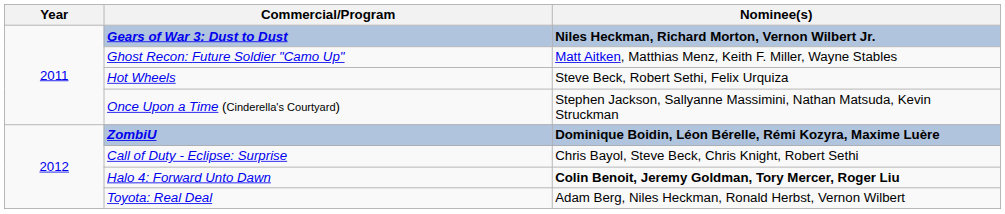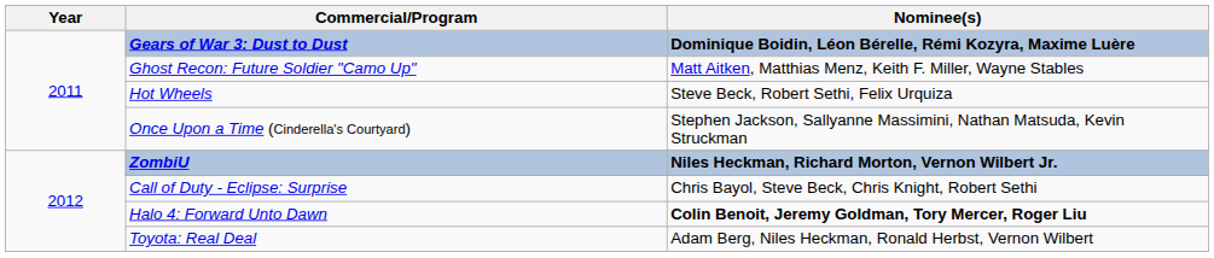Gears of War 3: Dust to Dust | Nominee(s): Niles Heckman, Richard Morton, Vernon Wilbert Jr. -> Dominique Boidin, Léon Bérelle, Rémi Kozyra, Maxime Luère
ZombiU | Nominee(s): Dominique Boidin, Léon Bérelle, Rémi Kozyra, Maxime Luère -> Niles Heckman, Richard Morton, Vernon Wilbert Jr.
